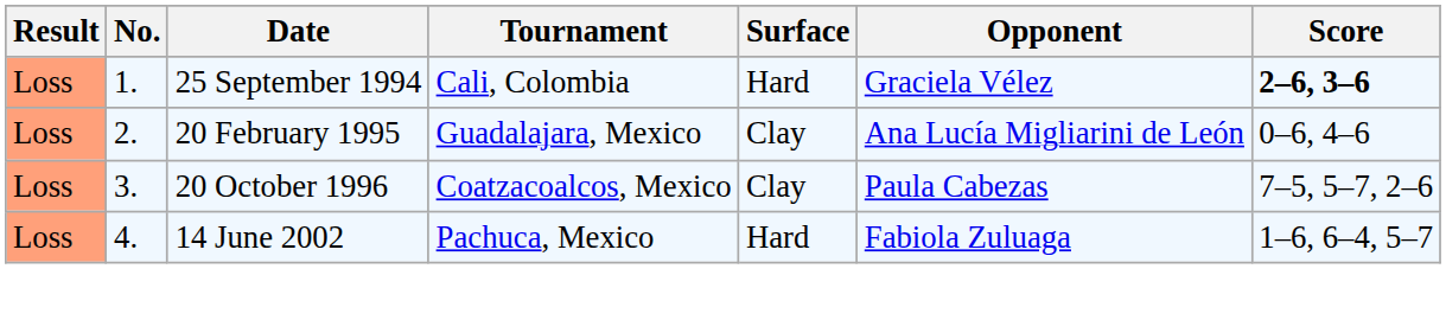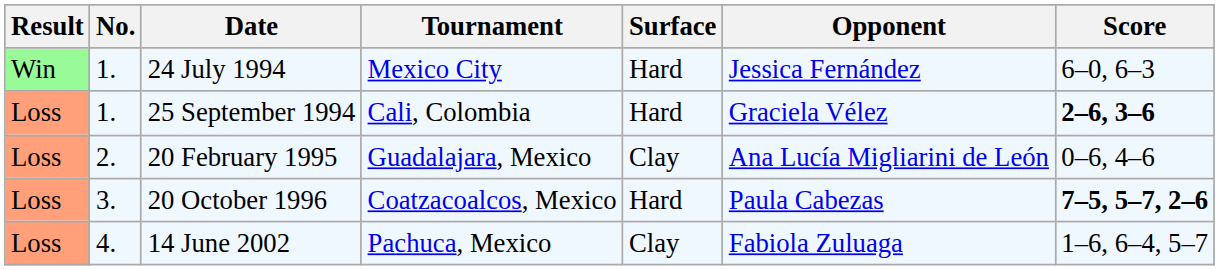+ row: Win | 1. | 24 July 1994 | Mexico City | Hard | Jessica Fernández | 6–0, 6–3
20 October 1996 | Surface: Clay -> Hard
20 October 1996 | Score: normal -> bold
14 June 2002 | Surface: Hard -> Clay
